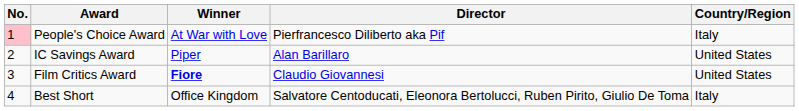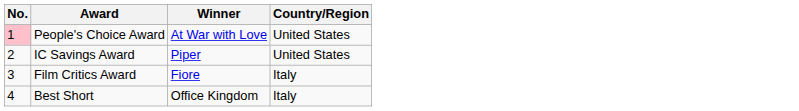- column: Director | Pierfrancesco Diliberto aka Pif | Alan Barillaro | Claudio Giovannesi | Salvatore Centoducati, Eleonora Bertolucci, Ruben Pirito, Giulio De Toma
People's Choice Award | Country/Region: Italy -> United States
Film Critics Award | Winner: bold -> normal
Film Critics Award | Country/Region: United States -> Italy
